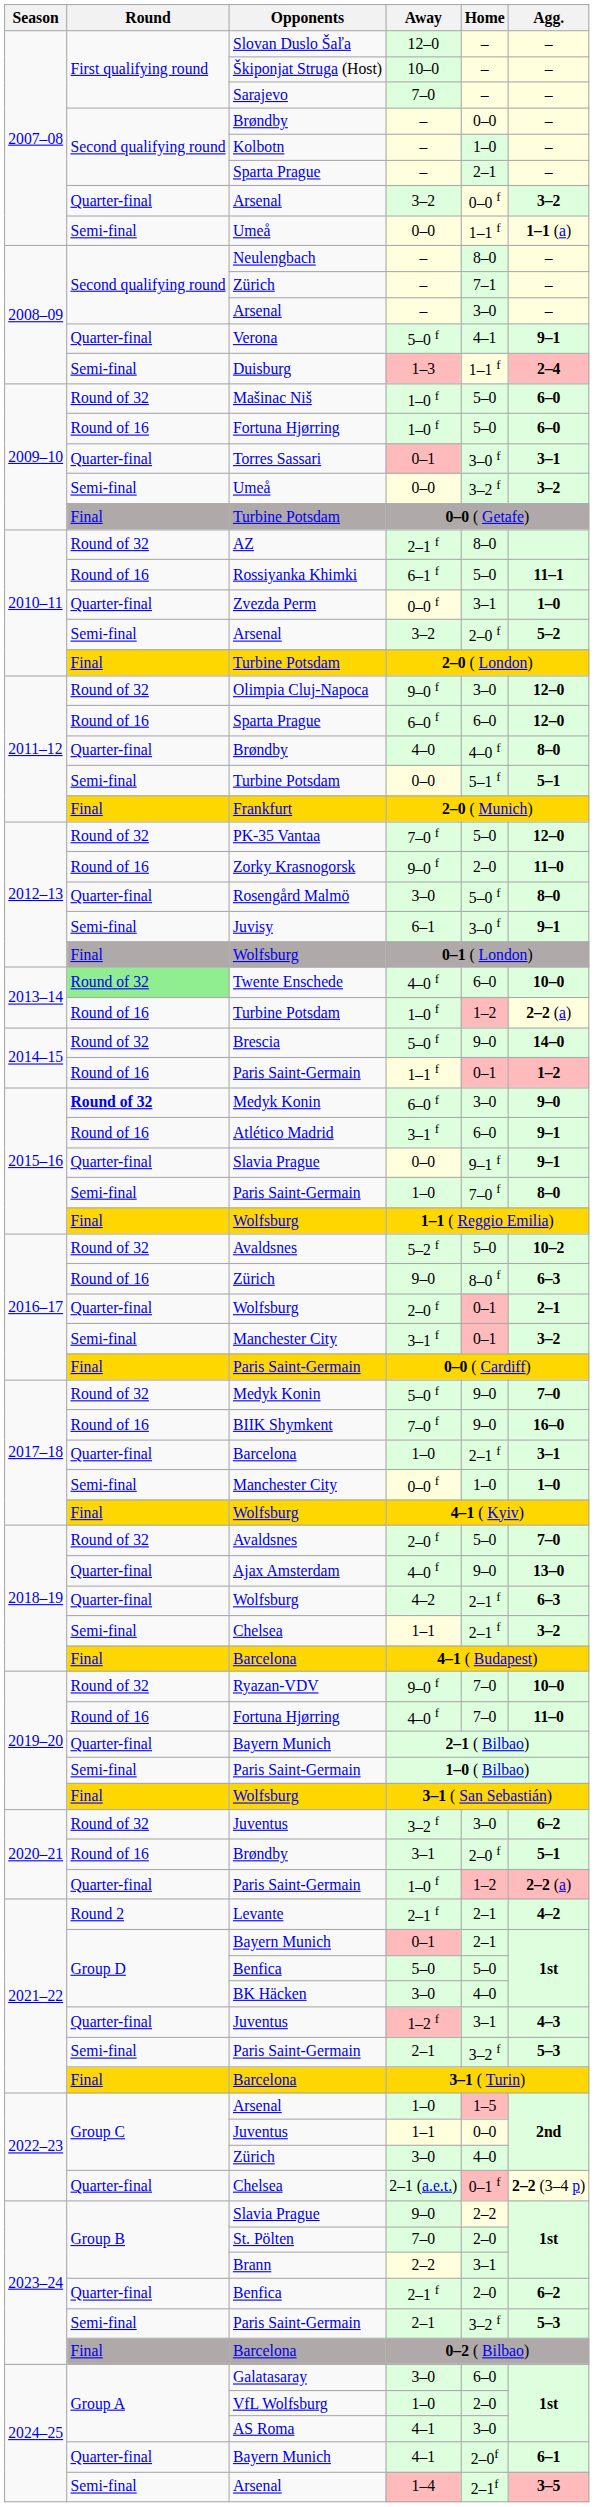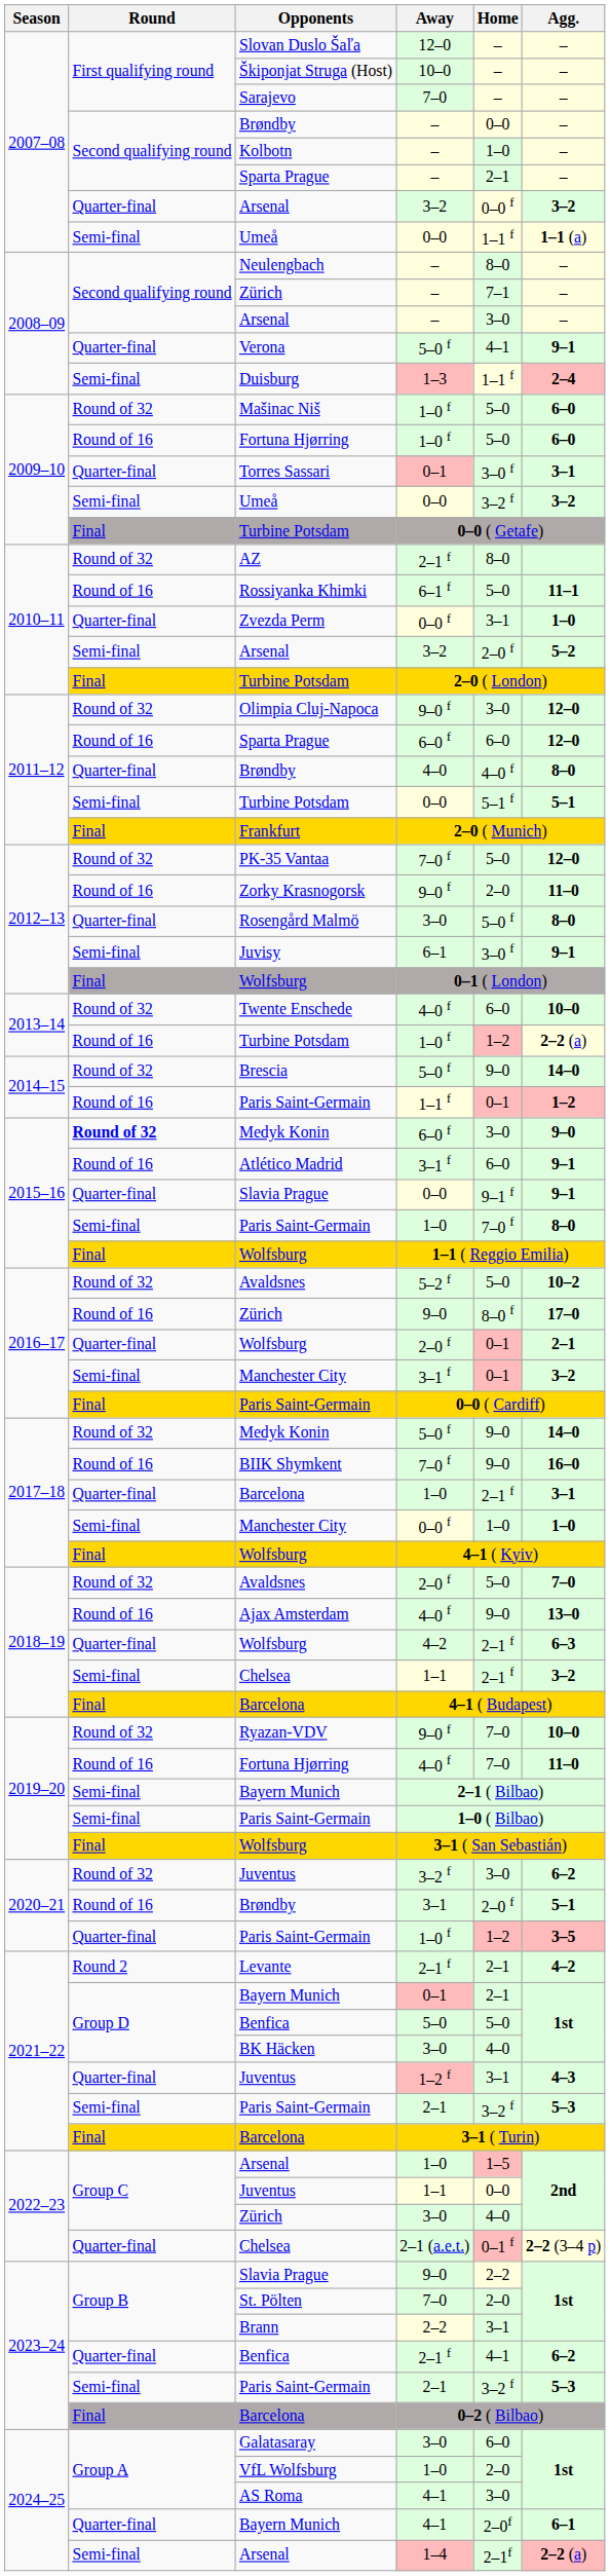Twente Enschede / 4–0 f | Round: lightgreen background -> no background
Zürich / 9–0 | Agg.: 6–3 -> 17–0
Medyk Konin / 5–0 f | Agg.: 7–0 -> 14–0
Ajax Amsterdam / 4–0 f | Round: Quarter-final -> Round of 16
2–1 ( Bilbao) | Round: Quarter-final -> Semi-final
Paris Saint-Germain / 1–0 f | Agg.: 2–2 (a) -> 3–5
Benfica / 2–1 f | Home: 2–0 -> 4–1
1–4 | Agg.: 3–5 -> 2–2 (a)
